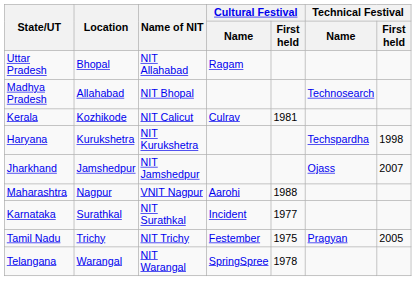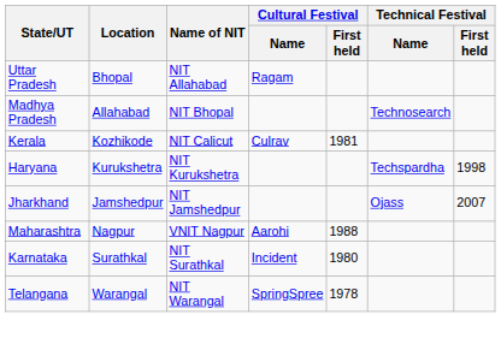Karnataka | Cultural Festival / First held: 1977 -> 1980
- row: Tamil Nadu | Trichy | NIT Trichy | Festember | 1975 | Pragyan | 2005
